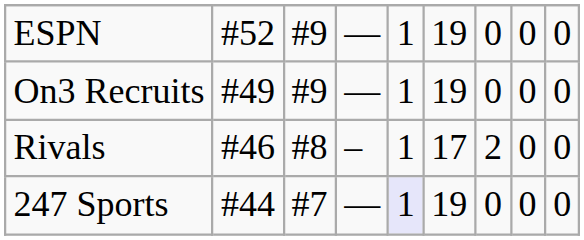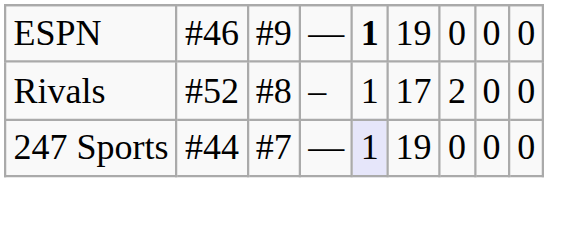ESPN | column 2: #52 -> #46
ESPN | column 5: normal -> bold
- row: On3 Recruits | #49 | #9 | — | 1 | 19 | 0 | 0 | 0
Rivals | column 2: #46 -> #52
